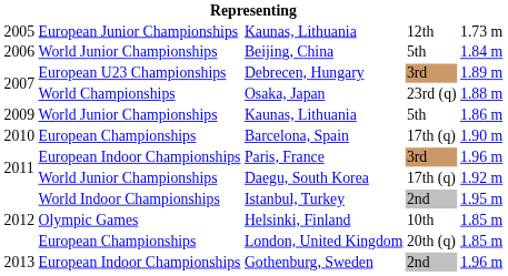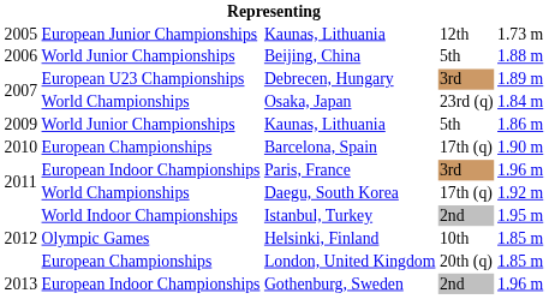Beijing, China | column 5: 1.84 m -> 1.88 m
Osaka, Japan | column 5: 1.88 m -> 1.84 m
Daegu, South Korea | column 2: World Junior Championships -> World Championships
